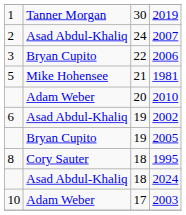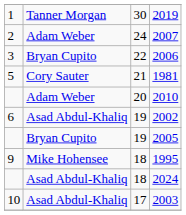2007 | column 2: Asad Abdul-Khaliq -> Adam Weber
1981 | column 2: Mike Hohensee -> Cory Sauter
1995 | column 1: 8 -> 9
1995 | column 2: Cory Sauter -> Mike Hohensee
2003 | column 2: Adam Weber -> Asad Abdul-Khaliq
